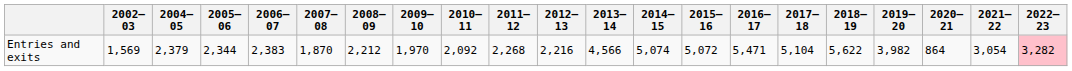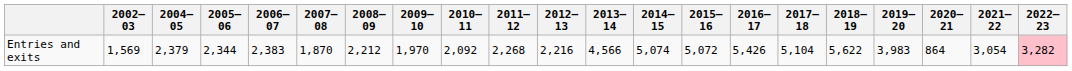Entries and exits | 2016–17: 5,471 -> 5,426
Entries and exits | 2019–20: 3,982 -> 3,983
